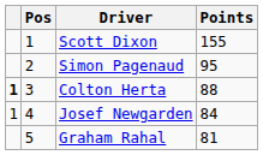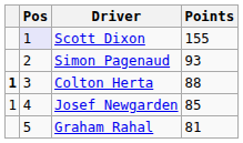Scott Dixon | Pos: no background -> lavender background
Simon Pagenaud | Points: 95 -> 93
Josef Newgarden | Points: 84 -> 85
